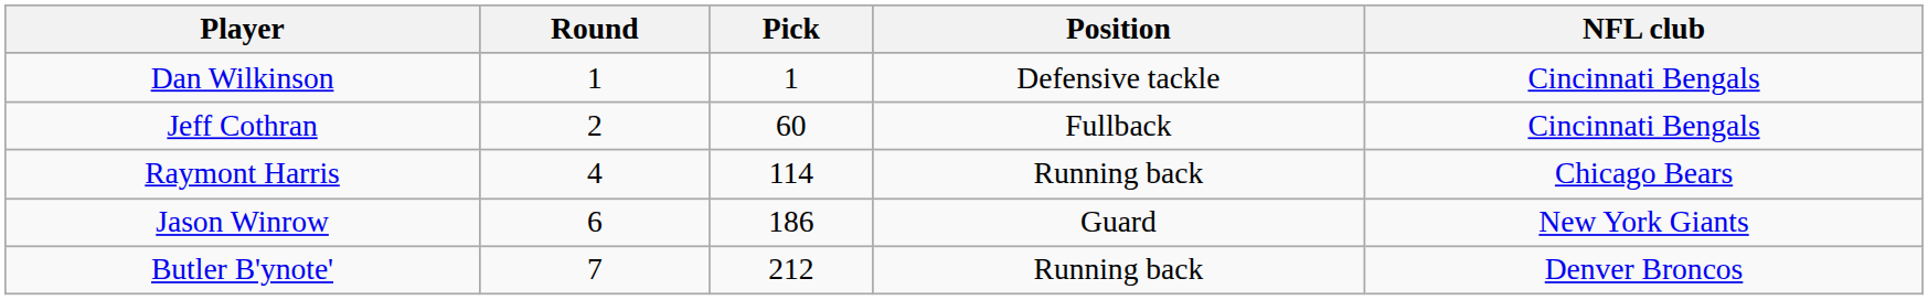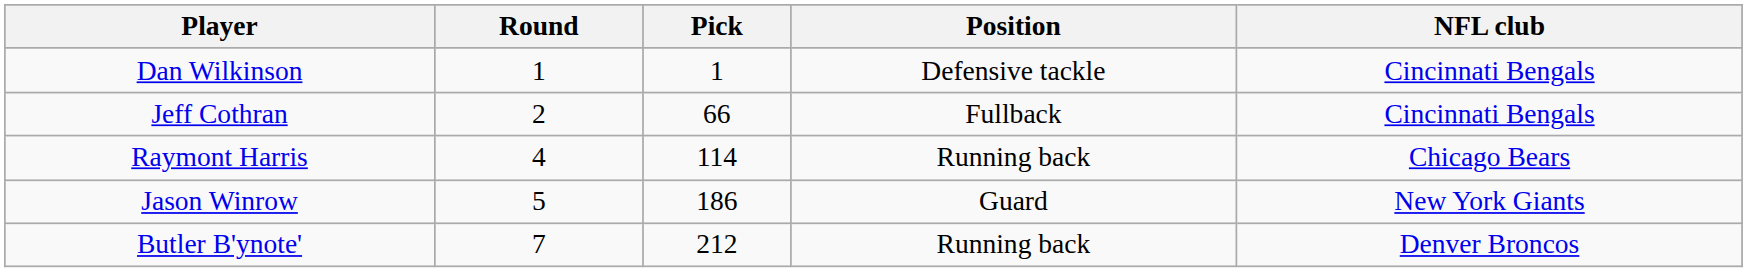Jeff Cothran | Pick: 60 -> 66
Jason Winrow | Round: 6 -> 5
